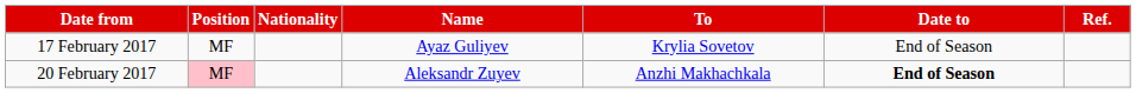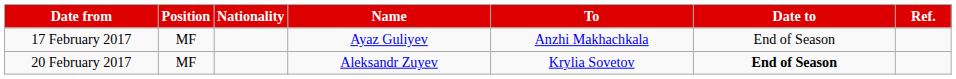17 February 2017 | To: Krylia Sovetov -> Anzhi Makhachkala
20 February 2017 | Position: pink background -> no background
20 February 2017 | To: Anzhi Makhachkala -> Krylia Sovetov
